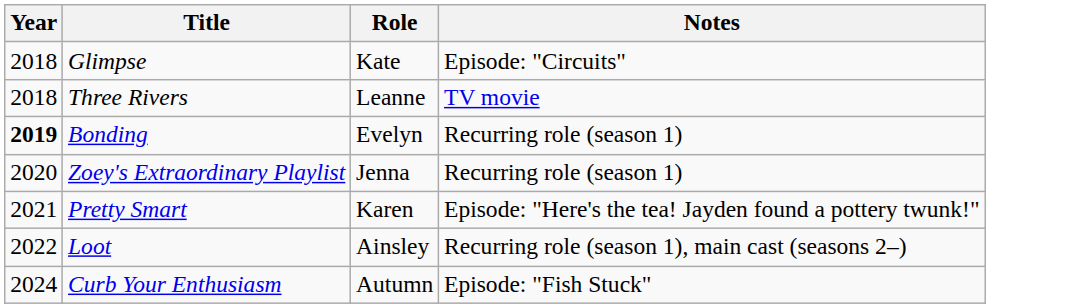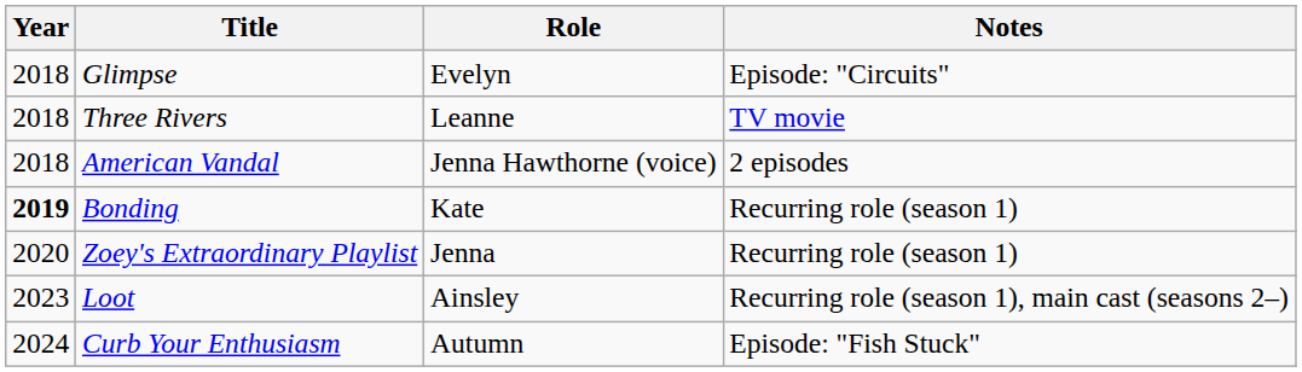Glimpse | Role: Kate -> Evelyn
+ row: 2018 | American Vandal | Jenna Hawthorne (voice) | 2 episodes
Bonding | Role: Evelyn -> Kate
- row: 2021 | Pretty Smart | Karen | Episode: "Here's the tea! Jayden found a pottery twunk!"
Loot | Year: 2022 -> 2023
